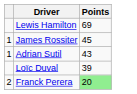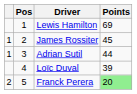+ column: Pos | 1 | 2 | 3 | 4 | 5
Adrian Sutil | Points: 43 -> 44
